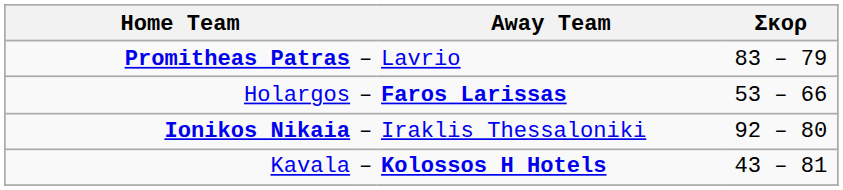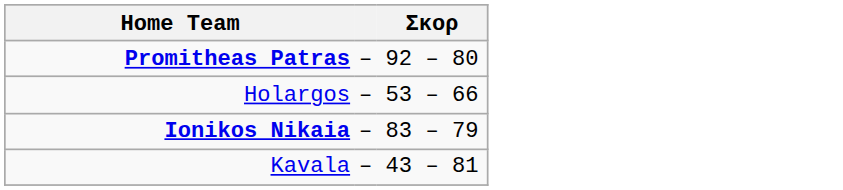- column: Away Team | Lavrio | Faros Larissas | Iraklis Thessaloniki | Kolossos H Hotels
Promitheas Patras | Σκορ: 83 – 79 -> 92 – 80
Ionikos Nikaia | Σκορ: 92 – 80 -> 83 – 79
